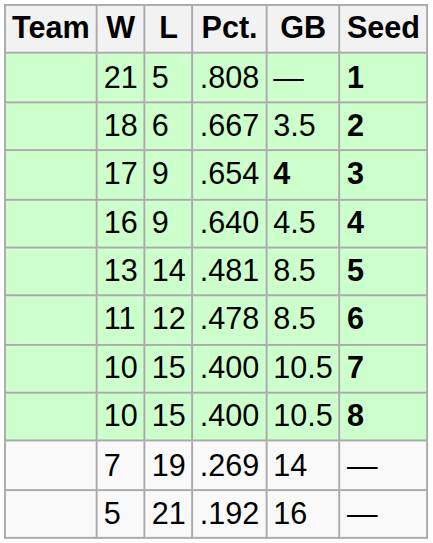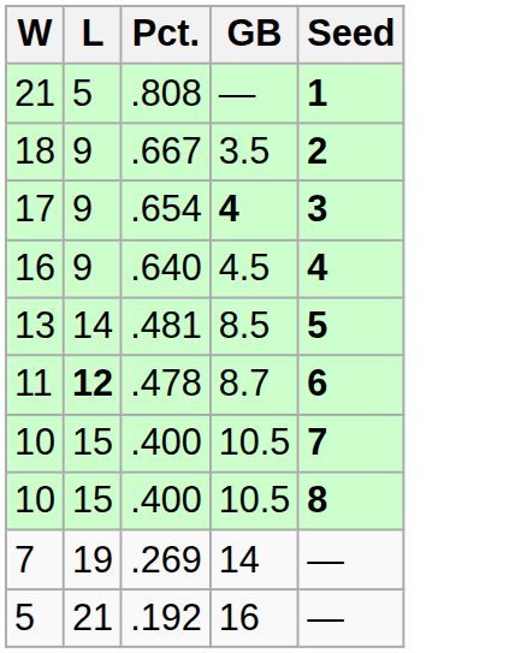- column: Team
18 | L: 6 -> 9
11 | L: normal -> bold
11 | GB: 8.5 -> 8.7
